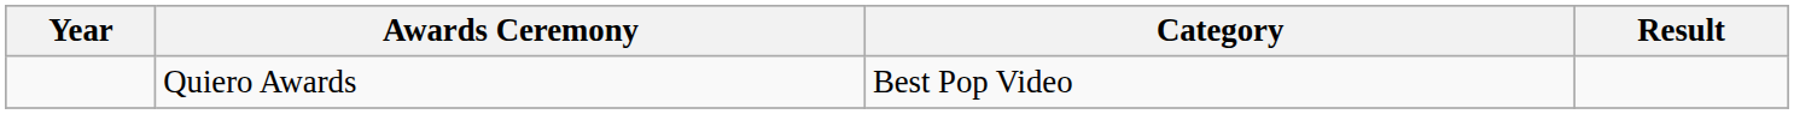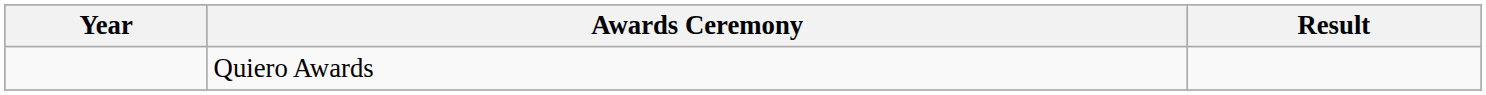- column: Category | Best Pop Video
